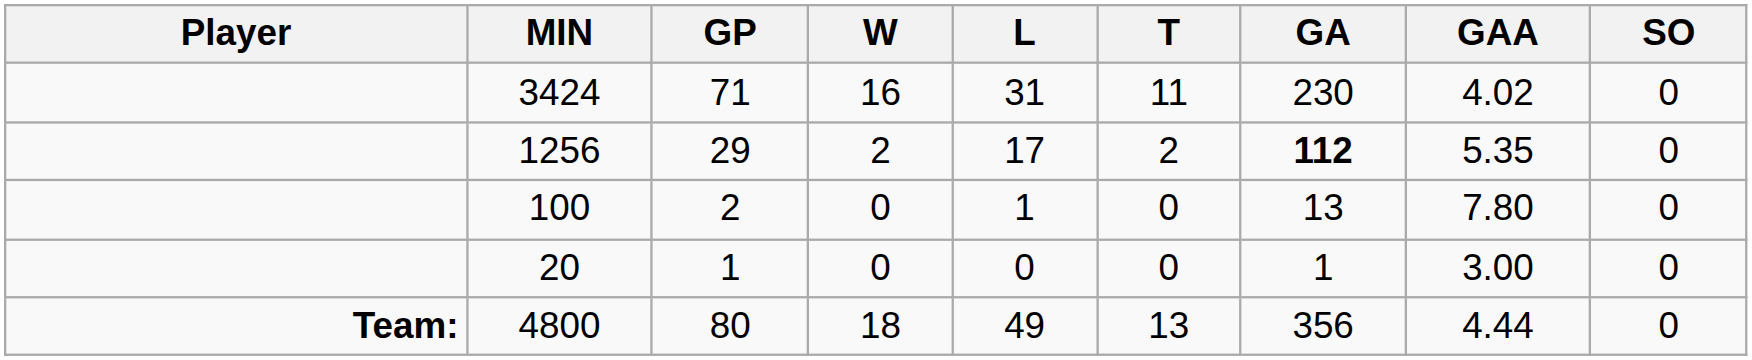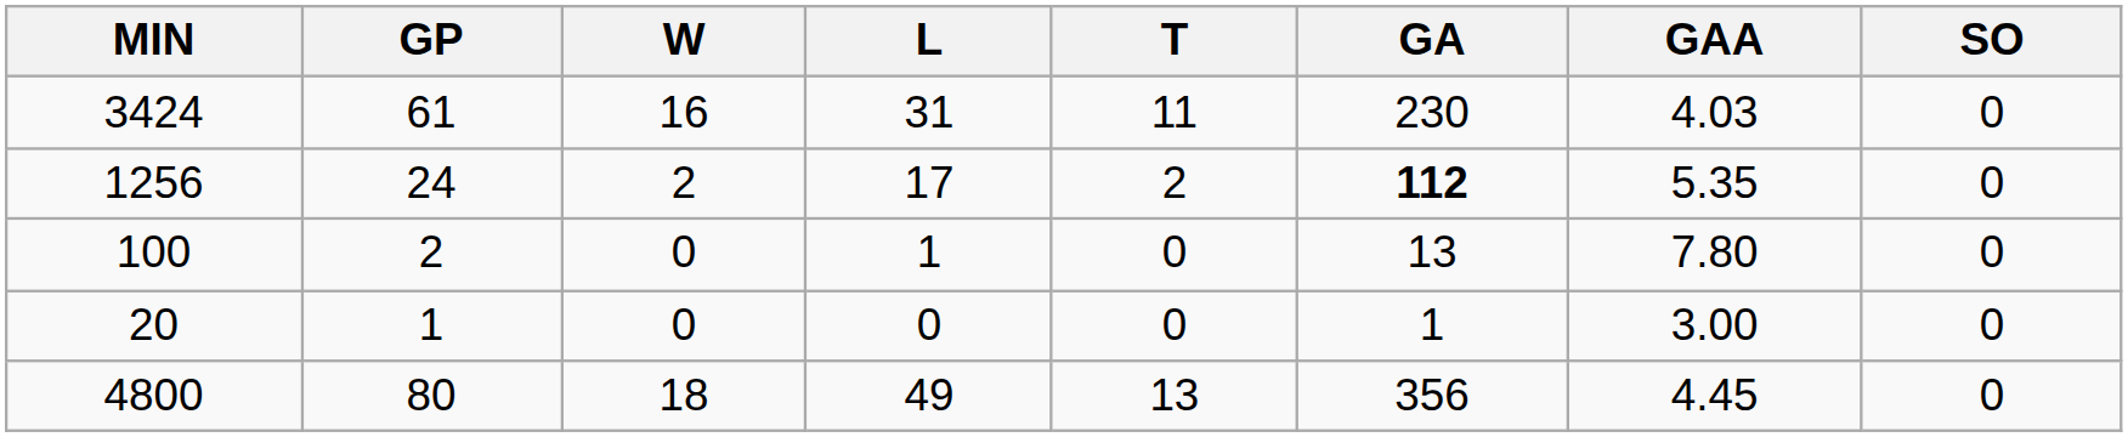- column: Player | Team:
3424 | GP: 71 -> 61
3424 | GAA: 4.02 -> 4.03
1256 | GP: 29 -> 24
4800 | GAA: 4.44 -> 4.45
